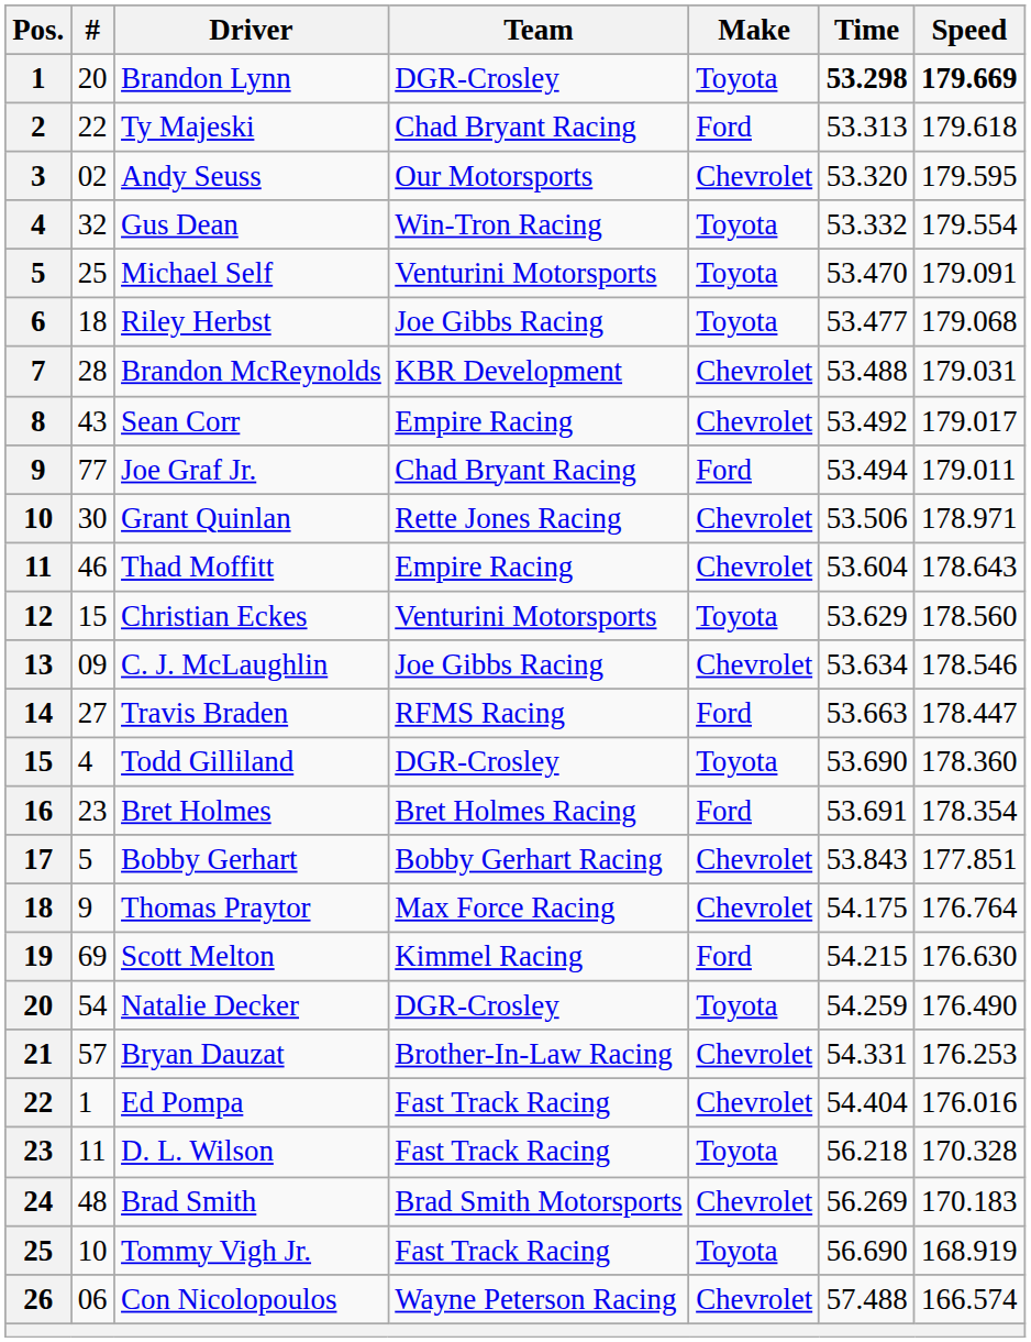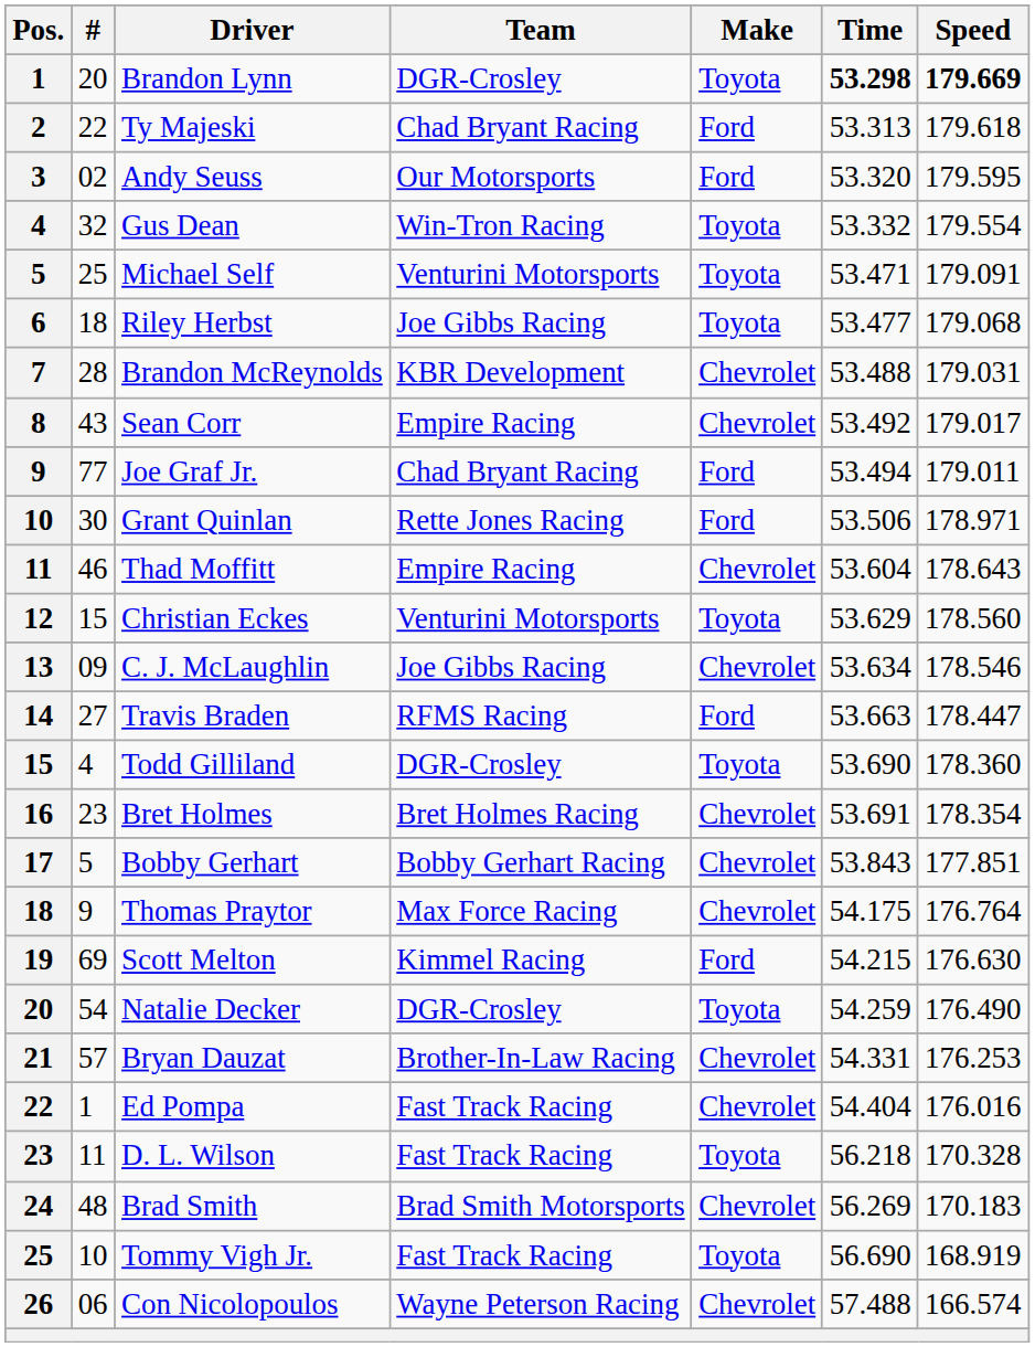Andy Seuss | Make: Chevrolet -> Ford
Michael Self | Time: 53.470 -> 53.471
Grant Quinlan | Make: Chevrolet -> Ford
Bret Holmes | Make: Ford -> Chevrolet
